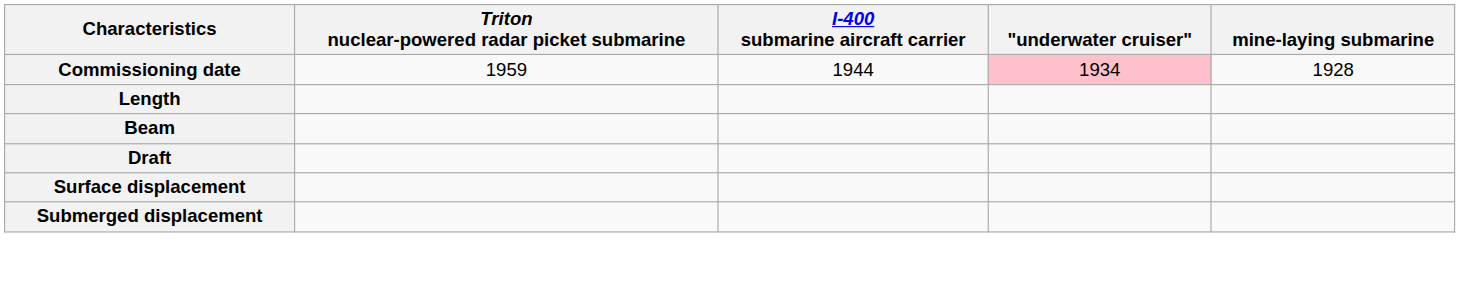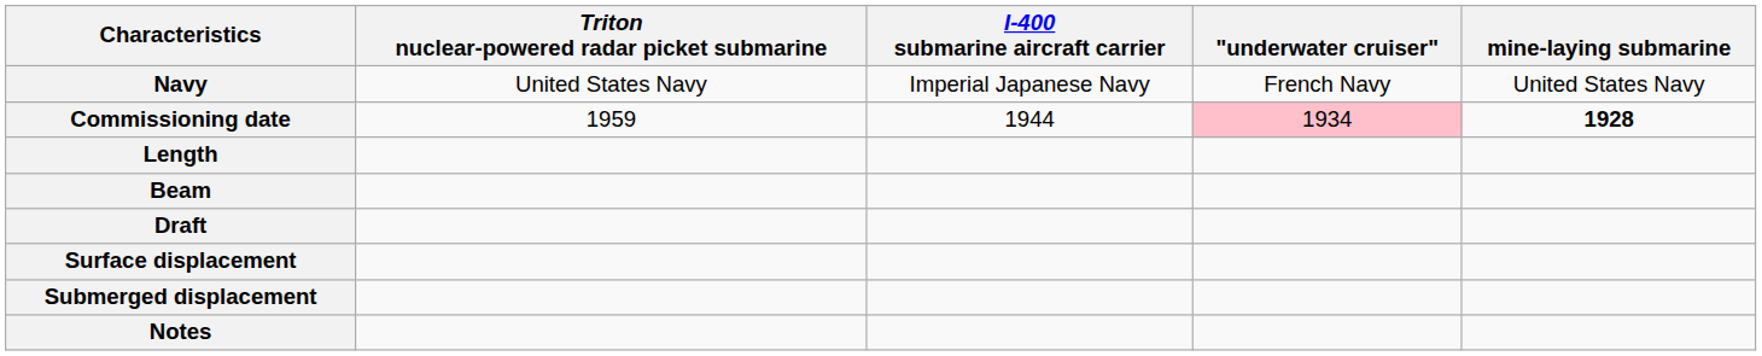+ row: Navy | United States Navy | Imperial Japanese Navy | French Navy | United States Navy
Commissioning date | mine-laying submarine: normal -> bold
+ row: Notes
